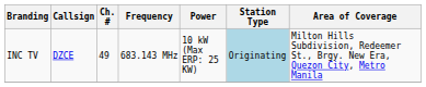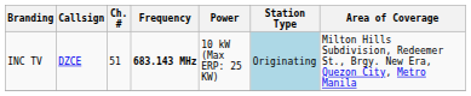INC TV | Ch. #: 49 -> 51
INC TV | Frequency: normal -> bold
